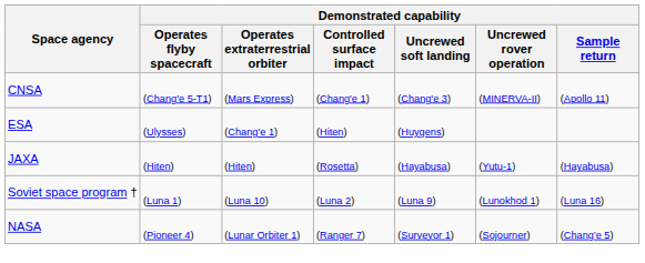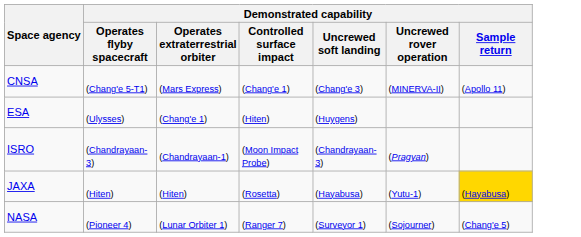+ row: ISRO | (Chandrayaan-3) | (Chandrayaan-1) | (Moon Impact Probe) | (Chandrayaan-3) | (Pragyan)
JAXA | Demonstrated capability / Sample return: no background -> gold background
- row: Soviet space program † | (Luna 1) | (Luna 10) | (Luna 2) | (Luna 9) | (Lunokhod 1) | (Luna 16)
